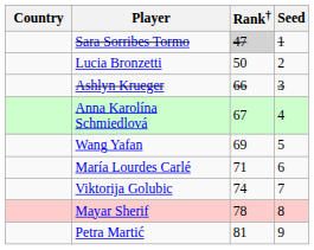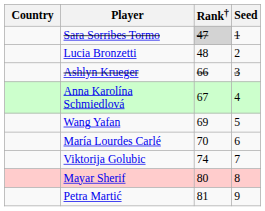Lucia Bronzetti | Rank†: 50 -> 48
María Lourdes Carlé | Rank†: 71 -> 70
Mayar Sherif | Rank†: 78 -> 80
